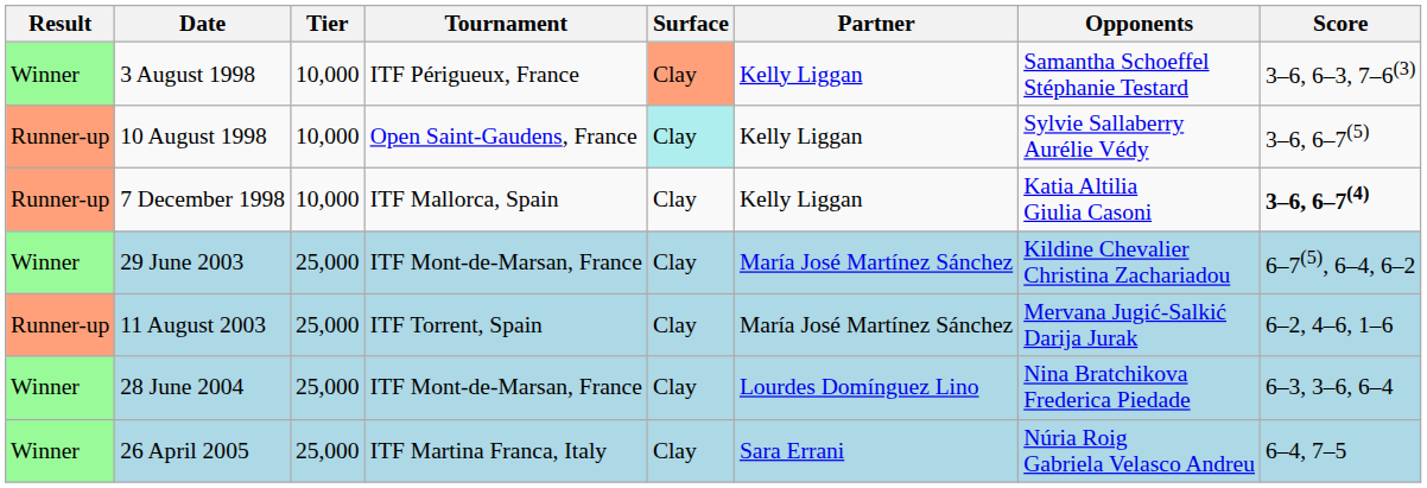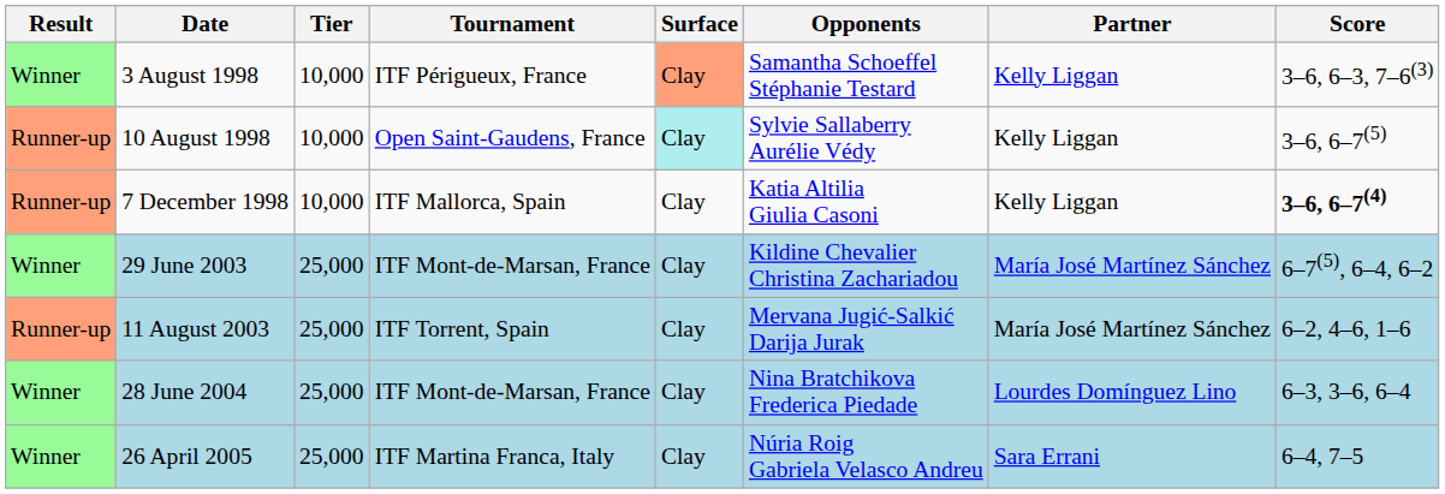columns swapped: Partner <-> Opponents
